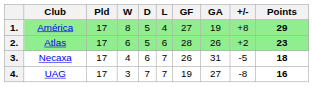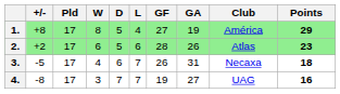columns swapped: Club <-> +/-
